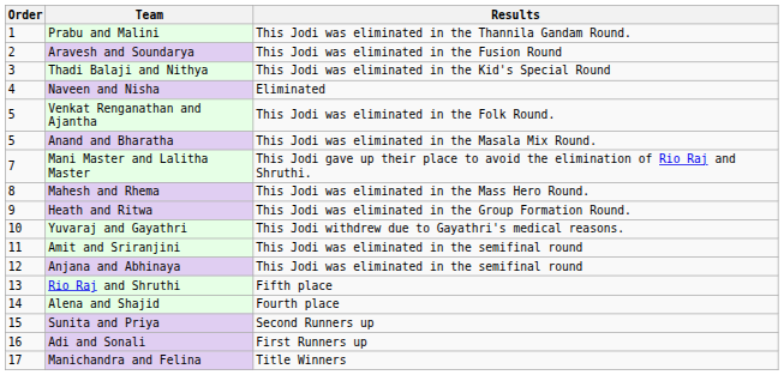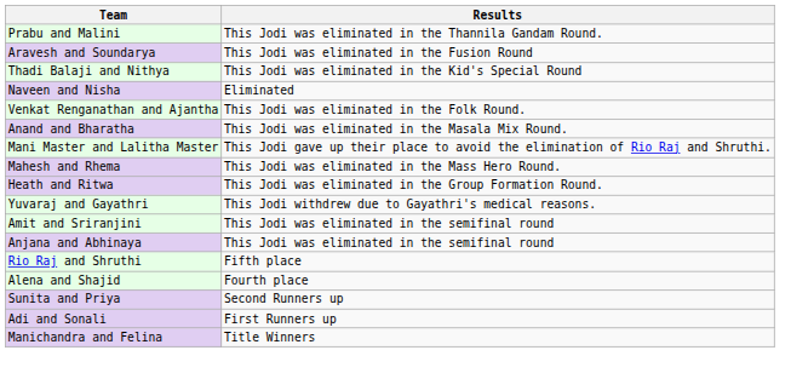- column: Order | 1 | 2 | 3 | 4 | 5 | 5 | 7 | 8 | 9 | 10 | 11 | 12 | 13 | 14 | 15 | 16 | 17
